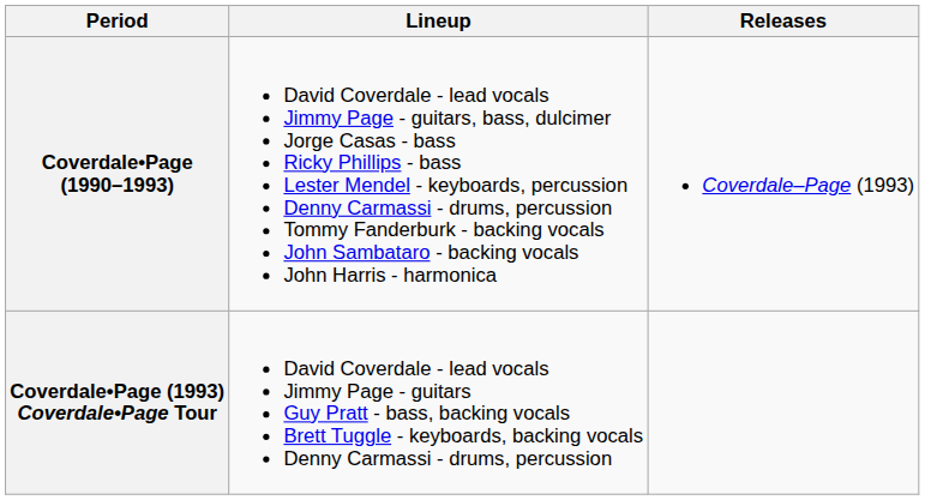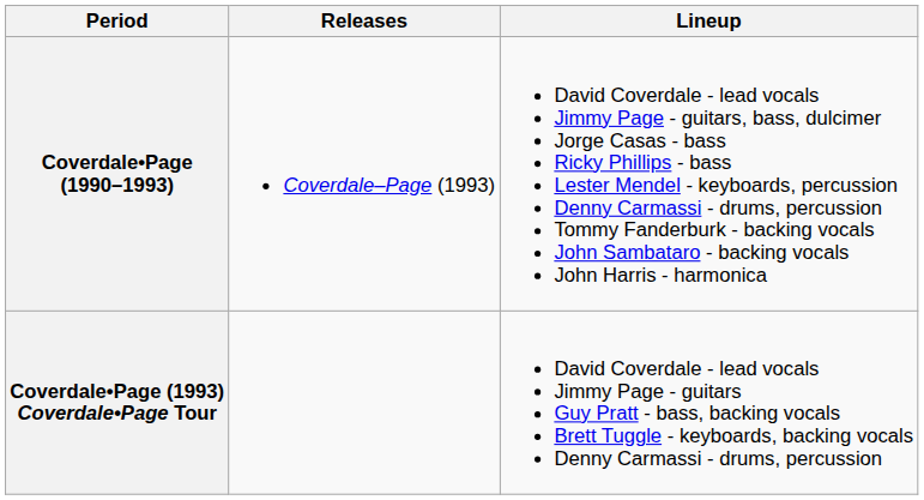columns swapped: Lineup <-> Releases
